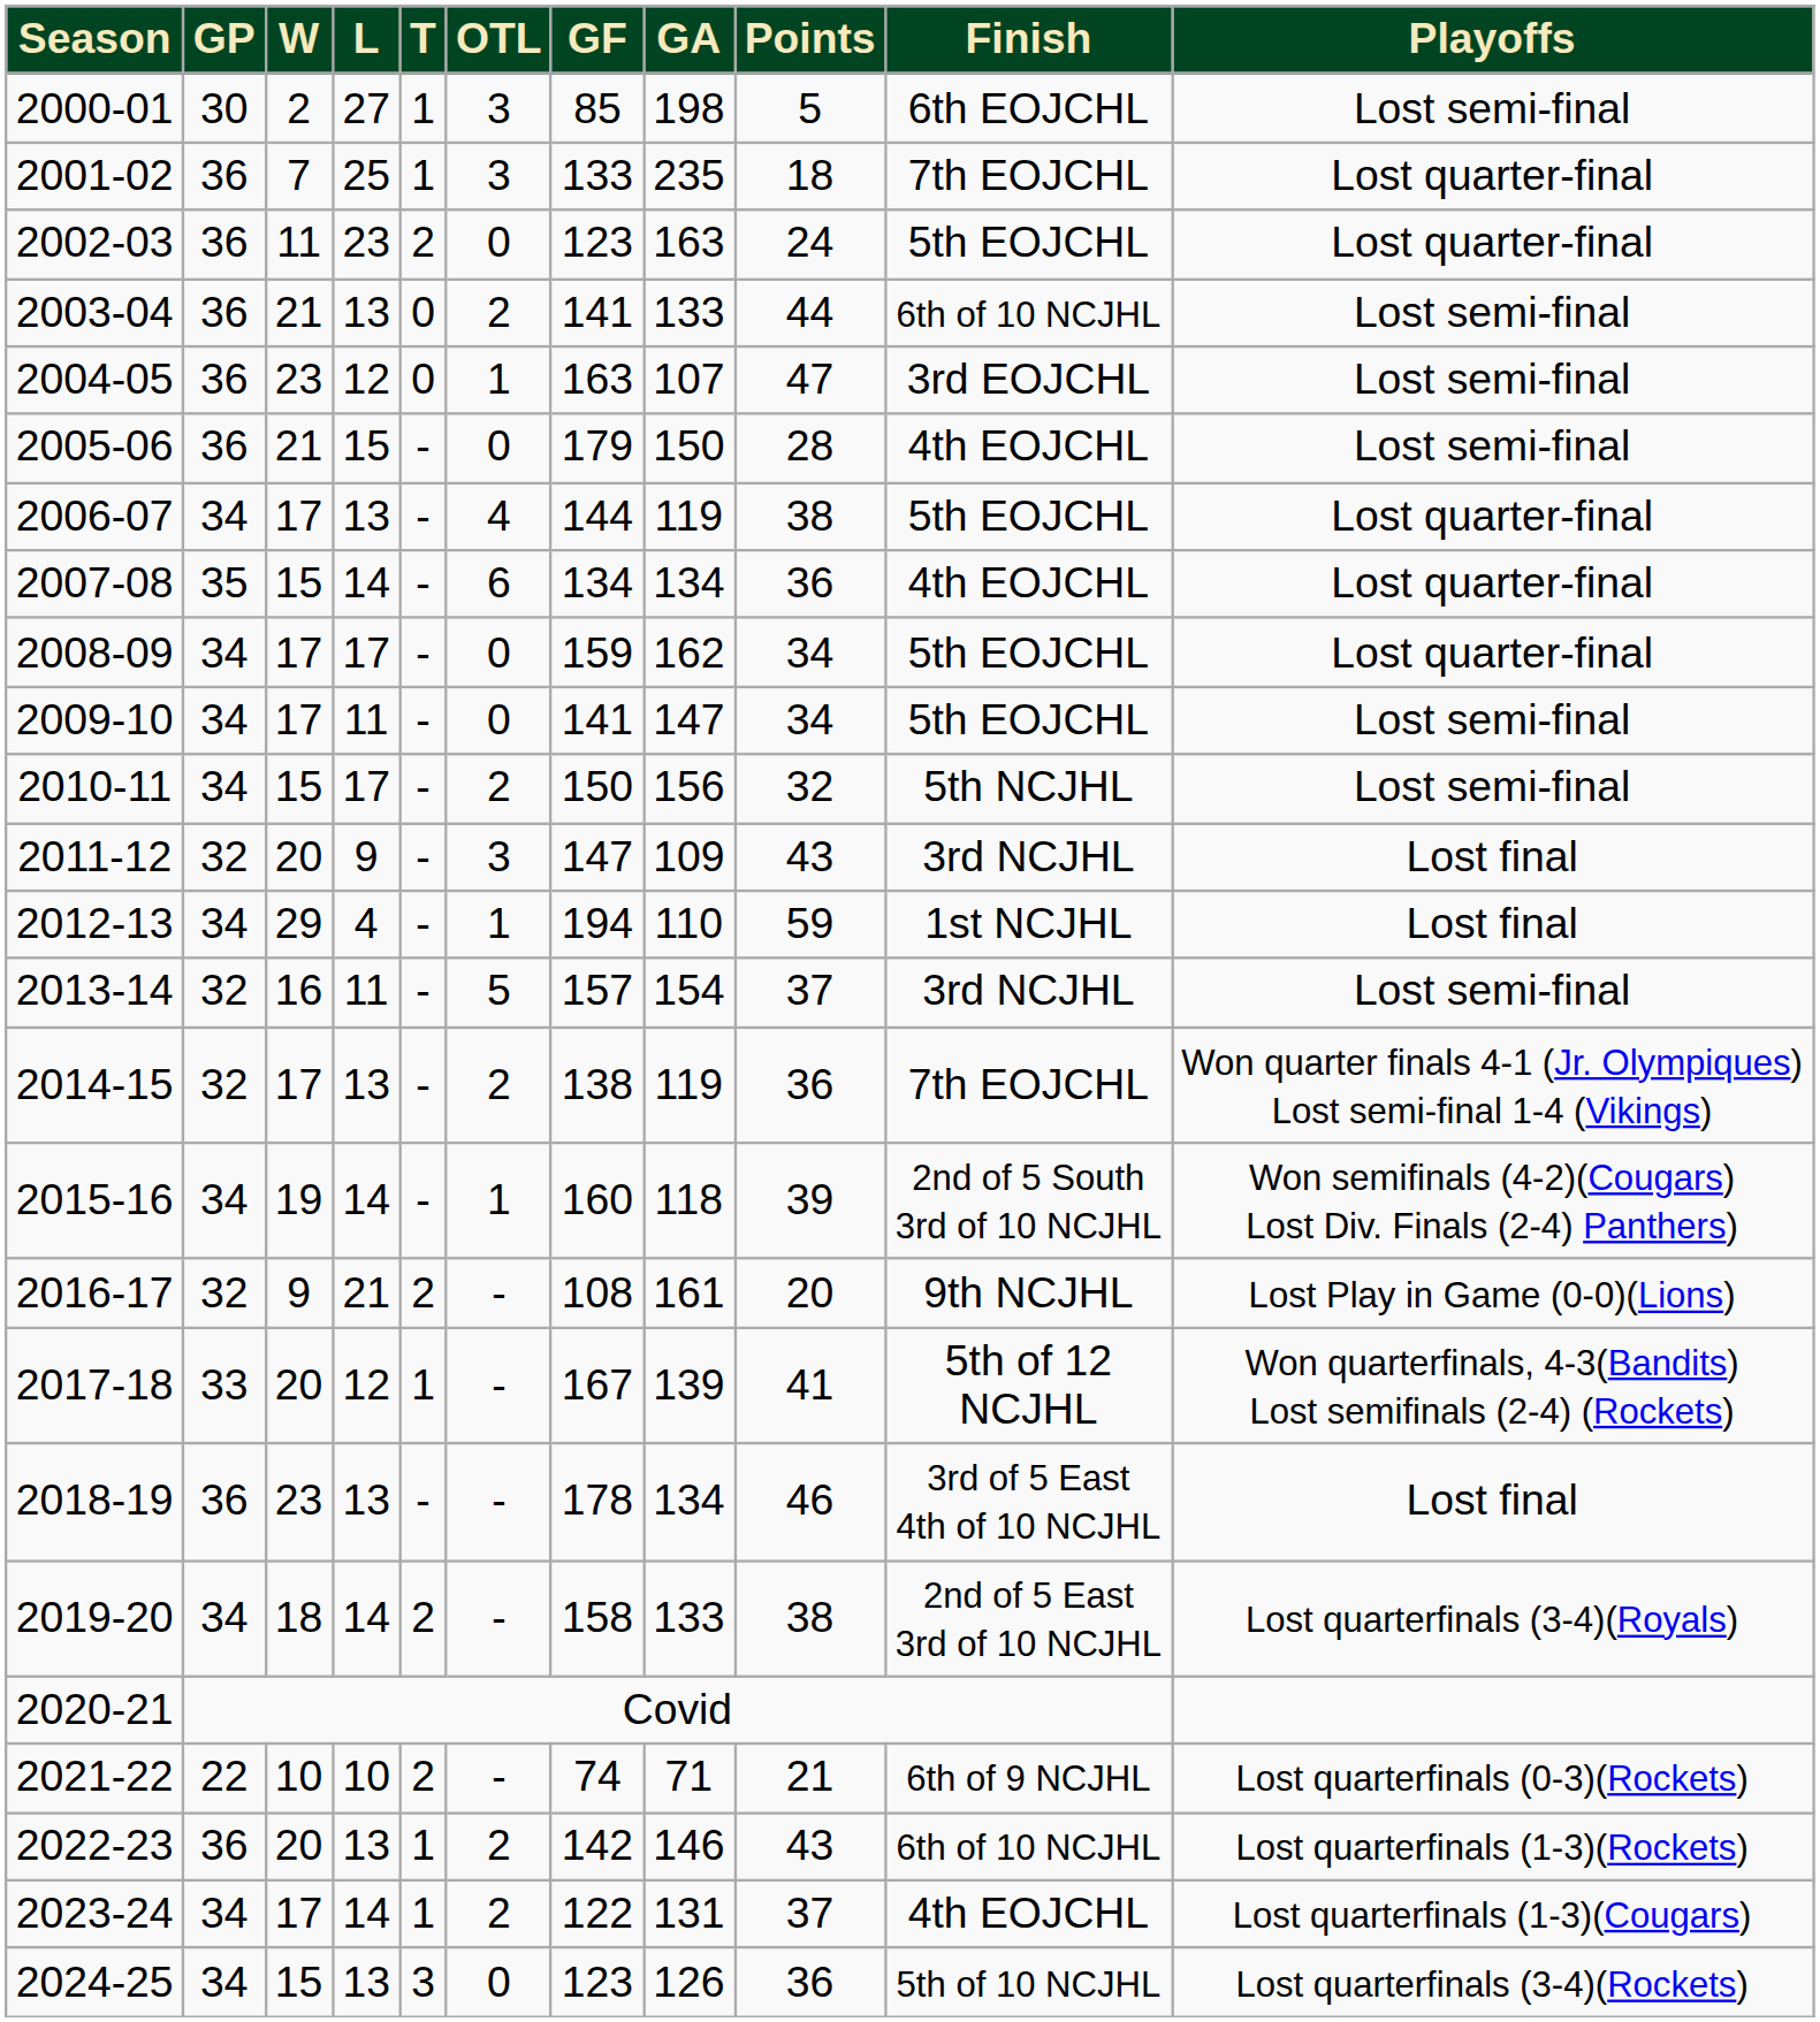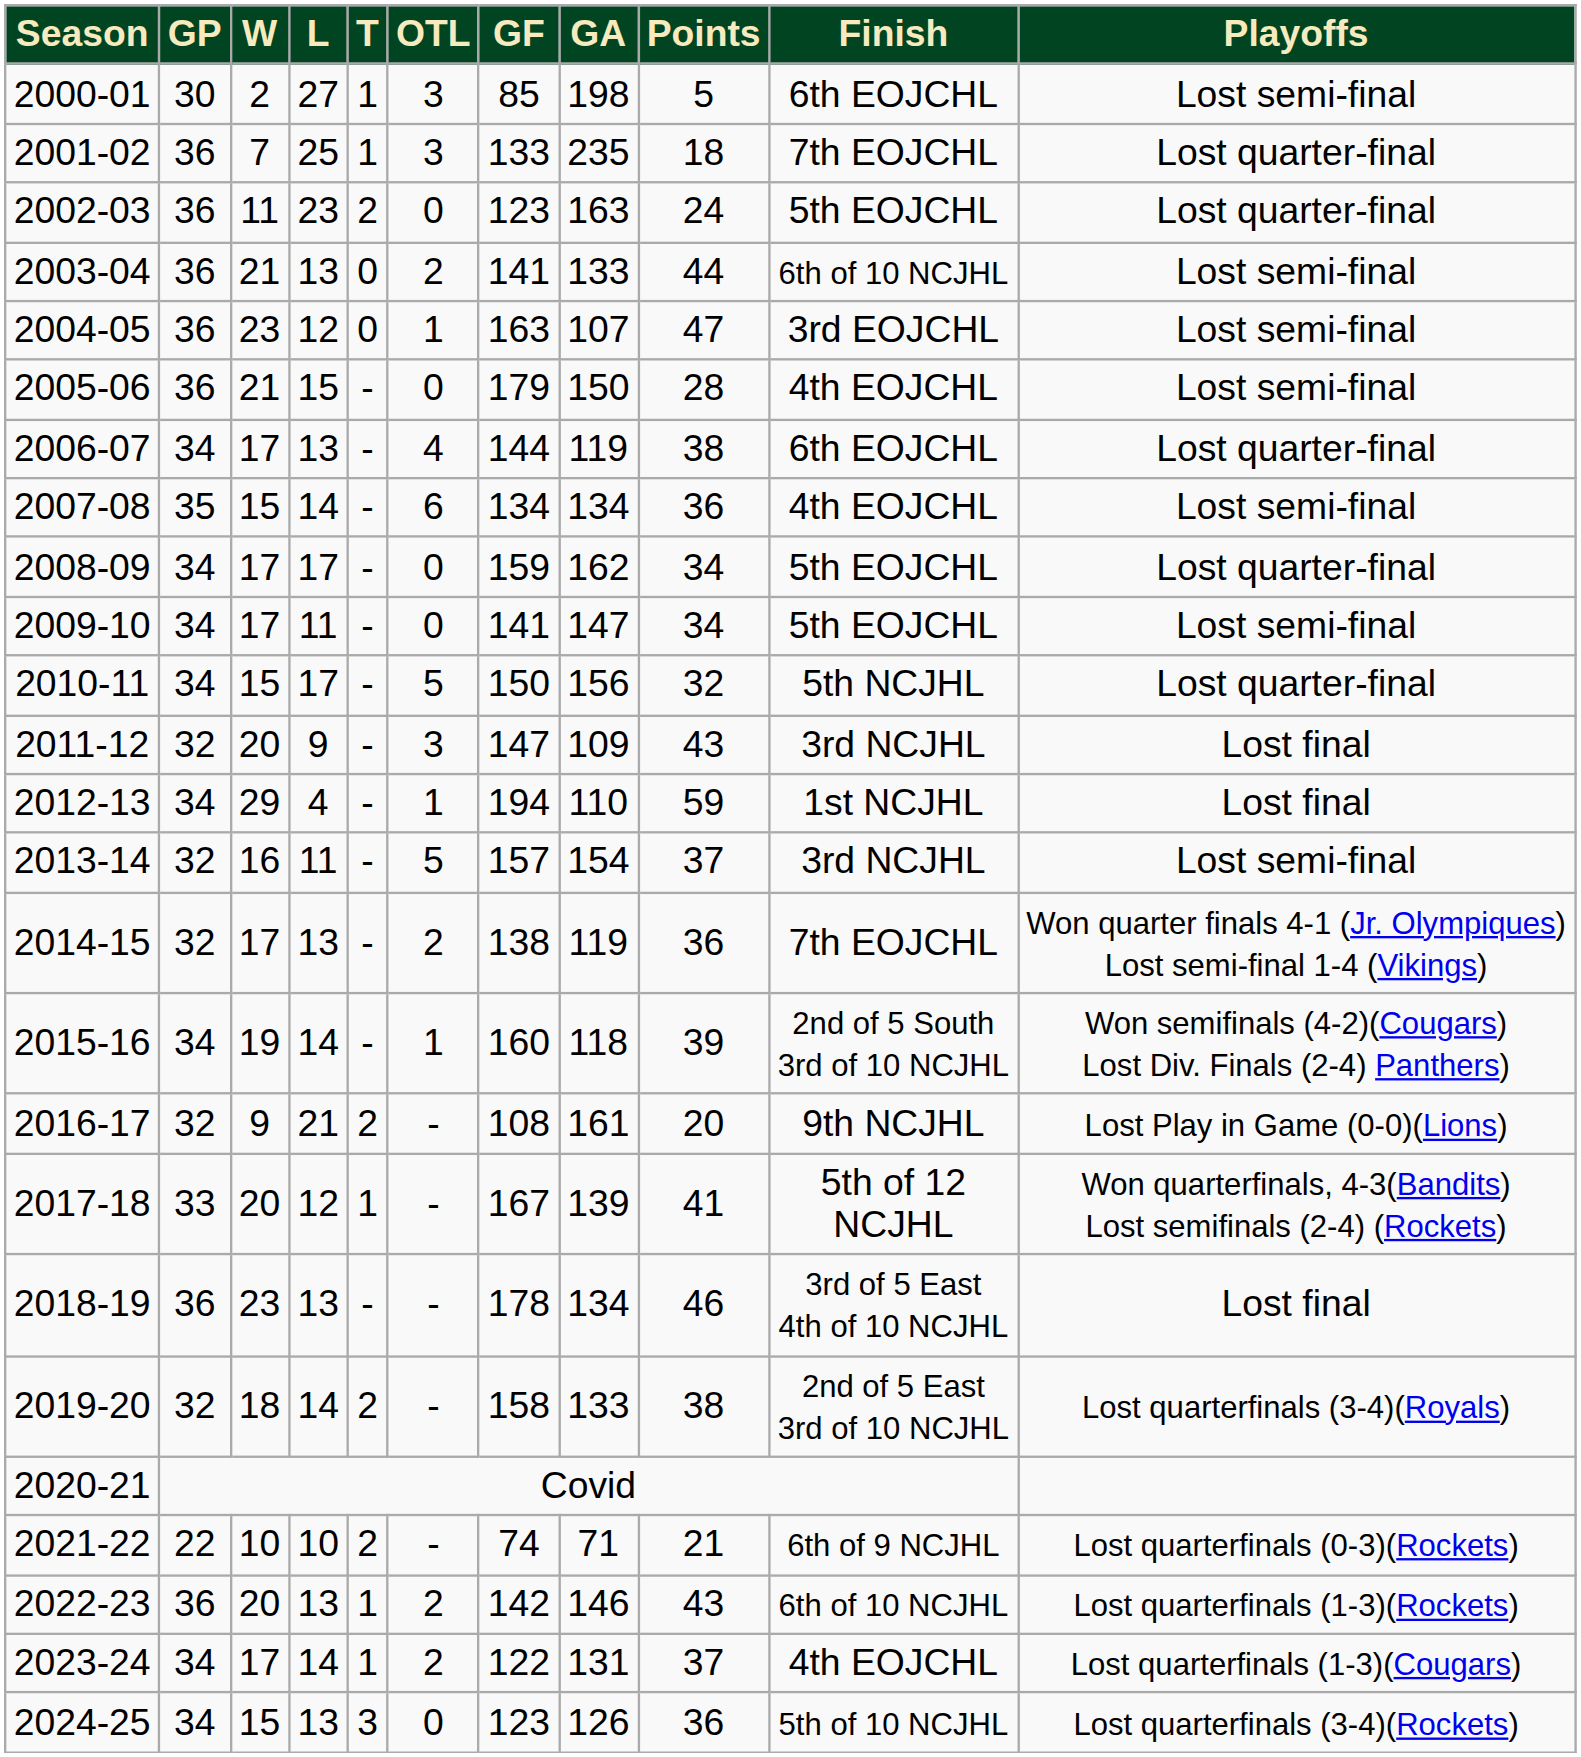2006-07 | Finish: 5th EOJCHL -> 6th EOJCHL
2007-08 | Playoffs: Lost quarter-final -> Lost semi-final
2010-11 | OTL: 2 -> 5
2010-11 | Playoffs: Lost semi-final -> Lost quarter-final
2019-20 | GP: 34 -> 32
